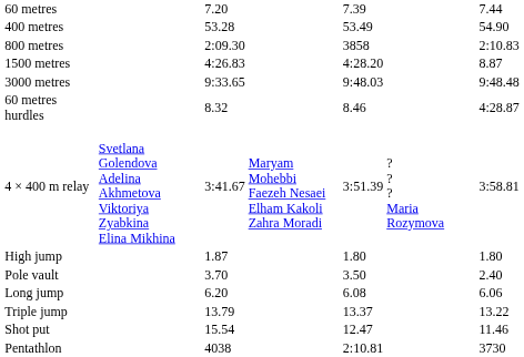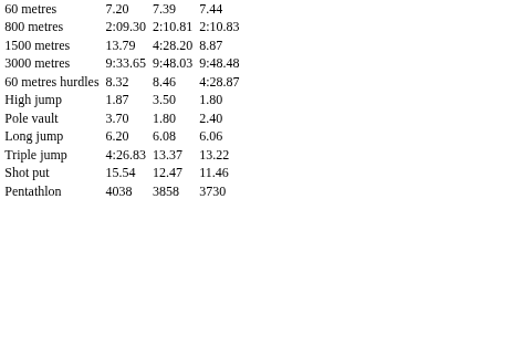- row: 400 metres | 53.28 | 53.49 | 54.90
800 metres | column 5: 3858 -> 2:10.81
1500 metres | column 3: 4:26.83 -> 13.79
- row: 4 × 400 m relay | Svetlana Golendova Adelina Akhmetova Viktoriya Zyabkina Elina Mikhina | 3:41.67 | Maryam Mohebbi Faezeh Nesaei Elham Kakoli Zahra Moradi | 3:51.39 | ? ? ? Maria Rozymova | 3:58.81
High jump | column 5: 1.80 -> 3.50
Pole vault | column 5: 3.50 -> 1.80
Triple jump | column 3: 13.79 -> 4:26.83
Pentathlon | column 5: 2:10.81 -> 3858
